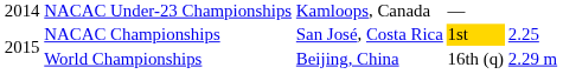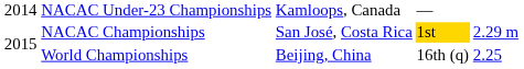NACAC Championships | column 5: 2.25 -> 2.29 m
World Championships | column 5: 2.29 m -> 2.25
